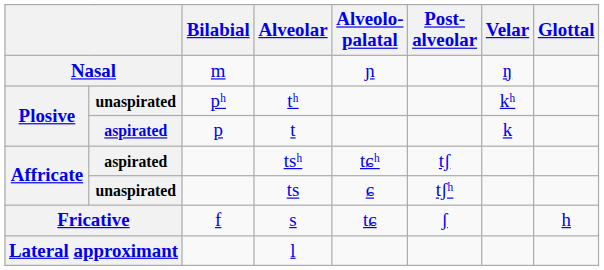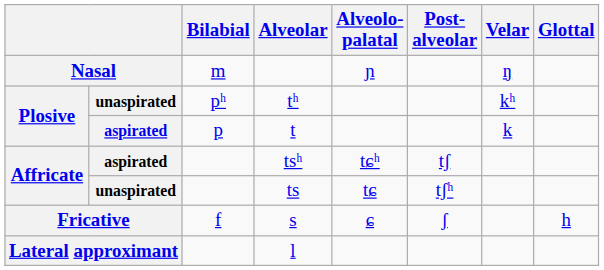ts | Alveolo- palatal: ɕ -> tɕ
s | Alveolo- palatal: tɕ -> ɕ
